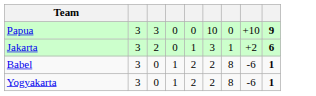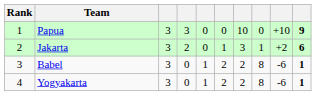+ column: Rank | 1 | 2 | 3 | 4
